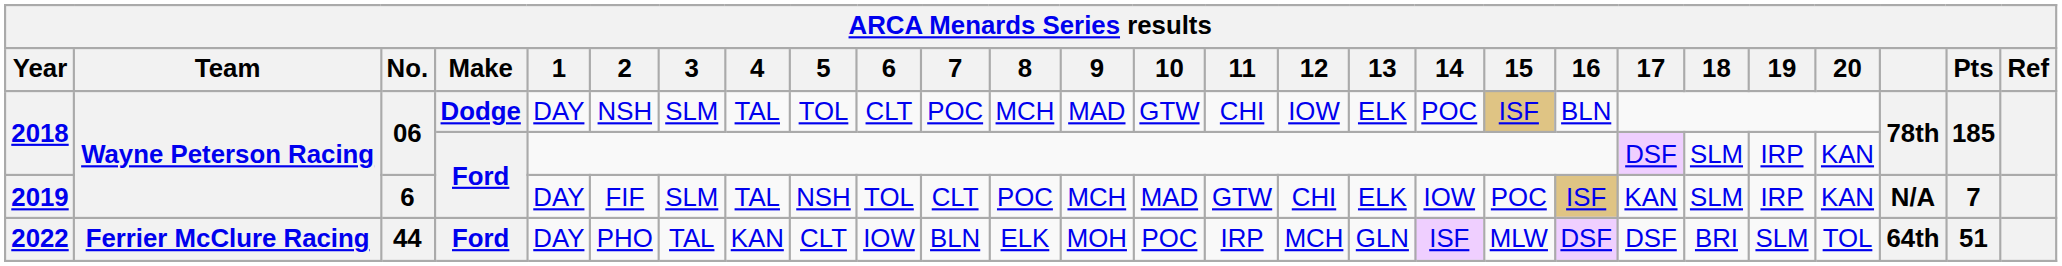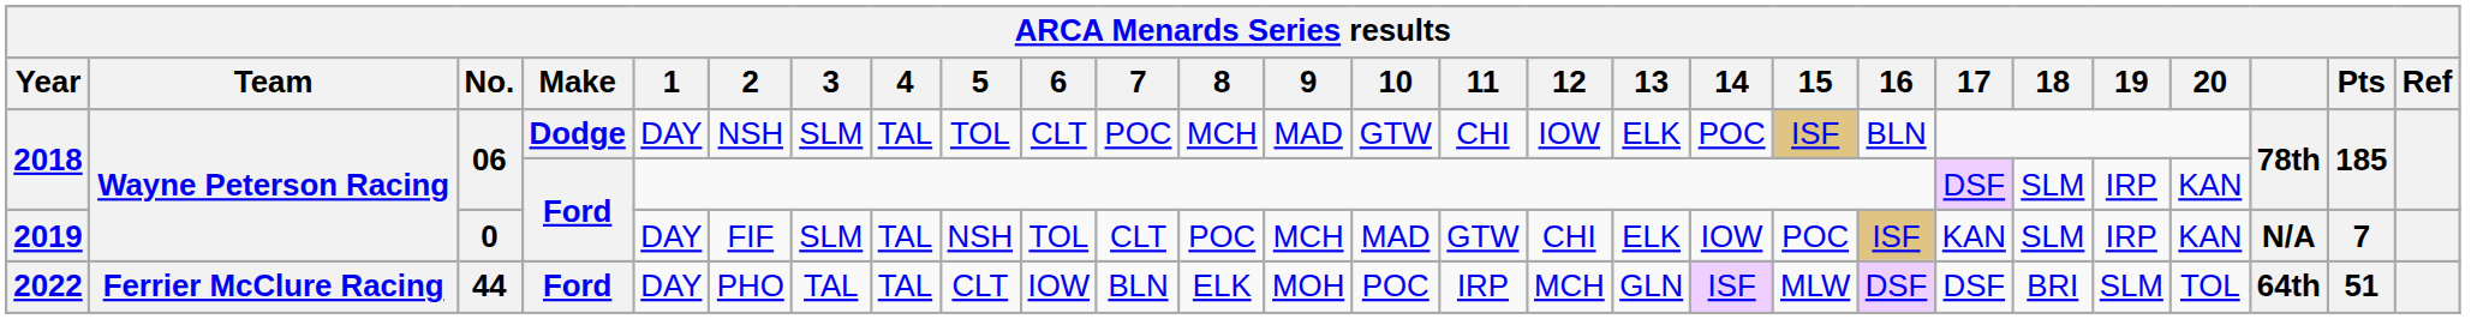2019 | No.: 6 -> 0
2022 | 4: KAN -> TAL
